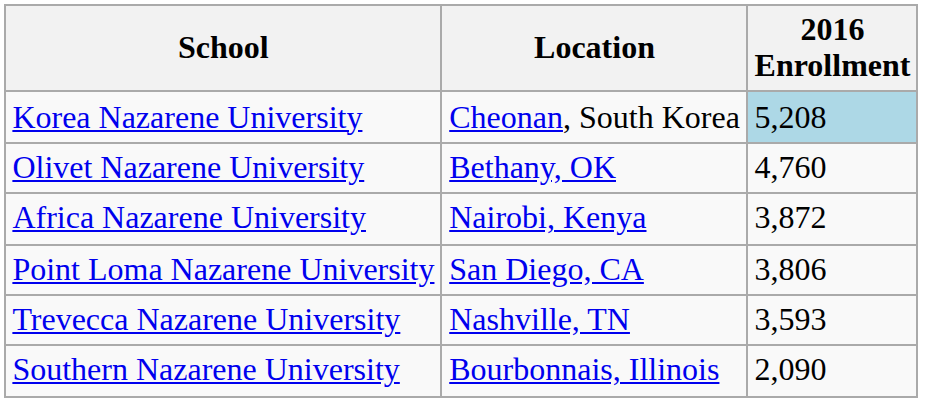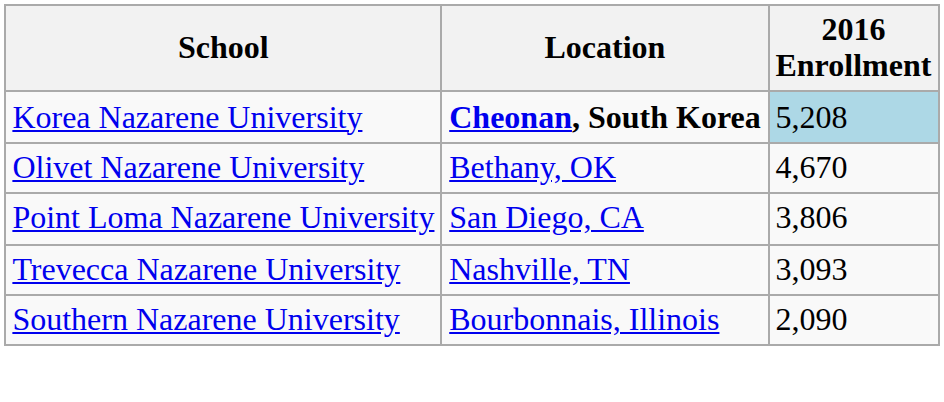Korea Nazarene University | Location: normal -> bold
Olivet Nazarene University | 2016 Enrollment: 4,760 -> 4,670
- row: Africa Nazarene University | Nairobi, Kenya | 3,872
Trevecca Nazarene University | 2016 Enrollment: 3,593 -> 3,093
